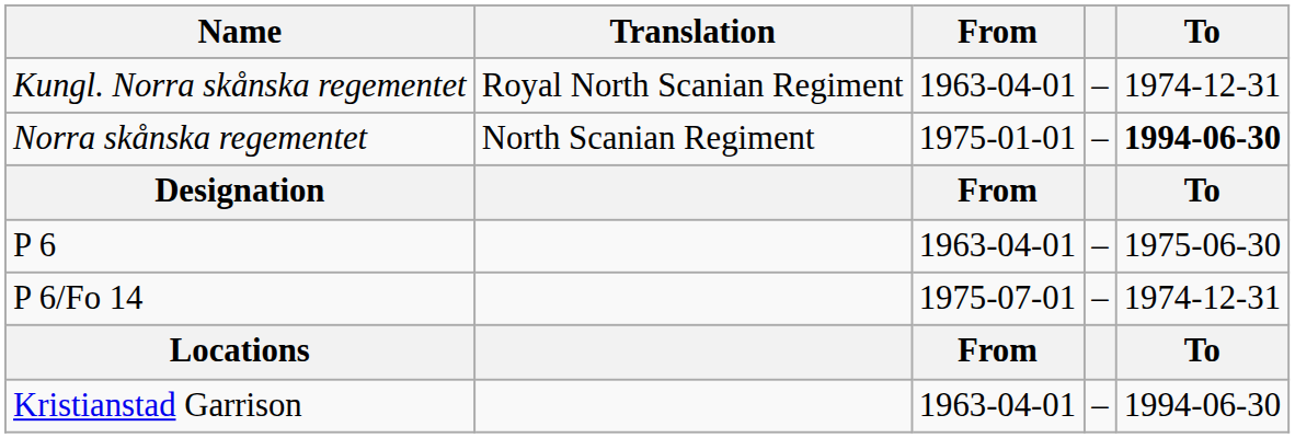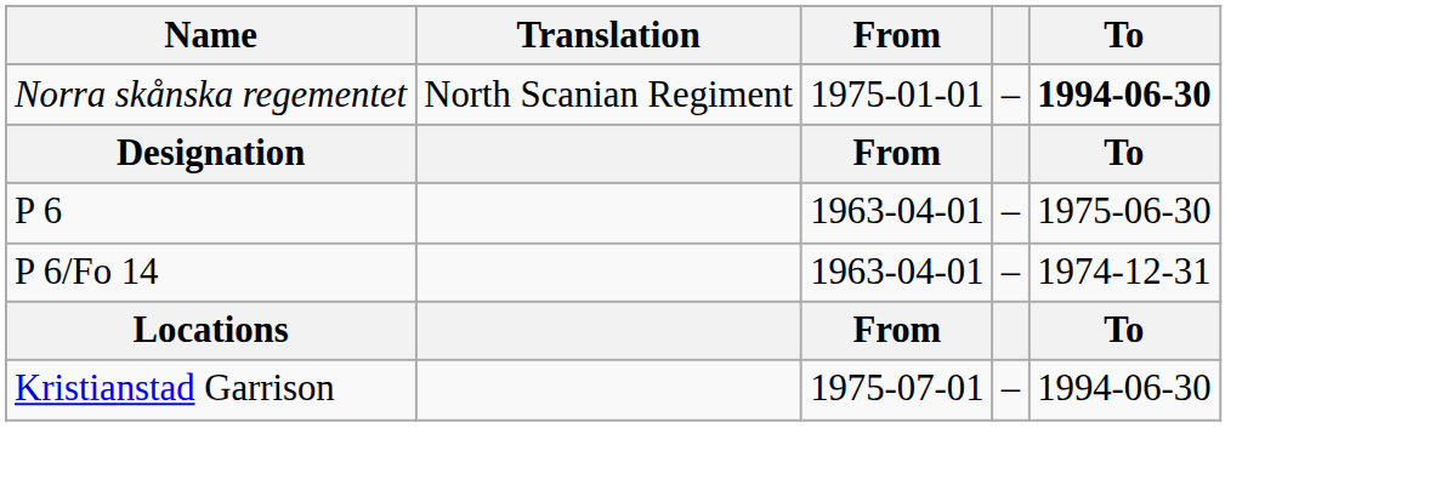- row: Kungl. Norra skånska regementet | Royal North Scanian Regiment | 1963-04-01 | – | 1974-12-31
P 6/Fo 14 | From: 1975-07-01 -> 1963-04-01
Kristianstad Garrison | From: 1963-04-01 -> 1975-07-01
